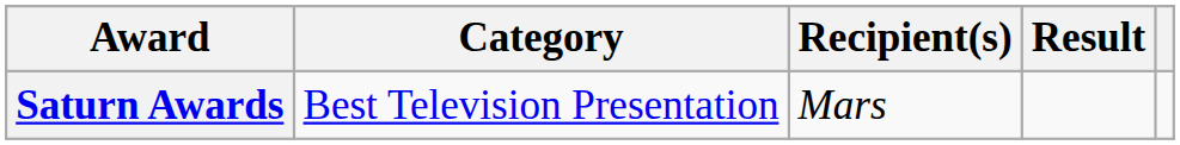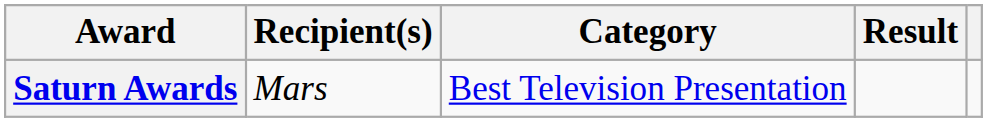columns swapped: Category <-> Recipient(s)
